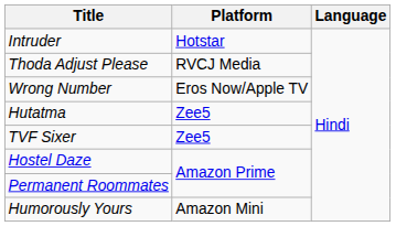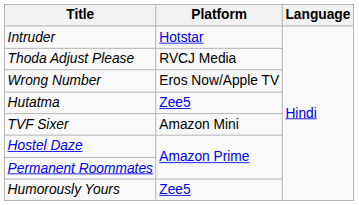TVF Sixer | Platform: Zee5 -> Amazon Mini
Humorously Yours | Platform: Amazon Mini -> Zee5
